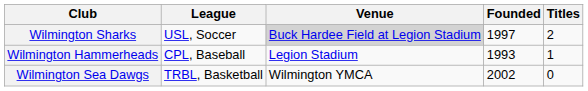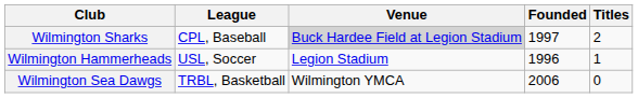Wilmington Sharks | League: USL, Soccer -> CPL, Baseball
Wilmington Hammerheads | League: CPL, Baseball -> USL, Soccer
Wilmington Hammerheads | Founded: 1993 -> 1996
Wilmington Sea Dawgs | Founded: 2002 -> 2006
